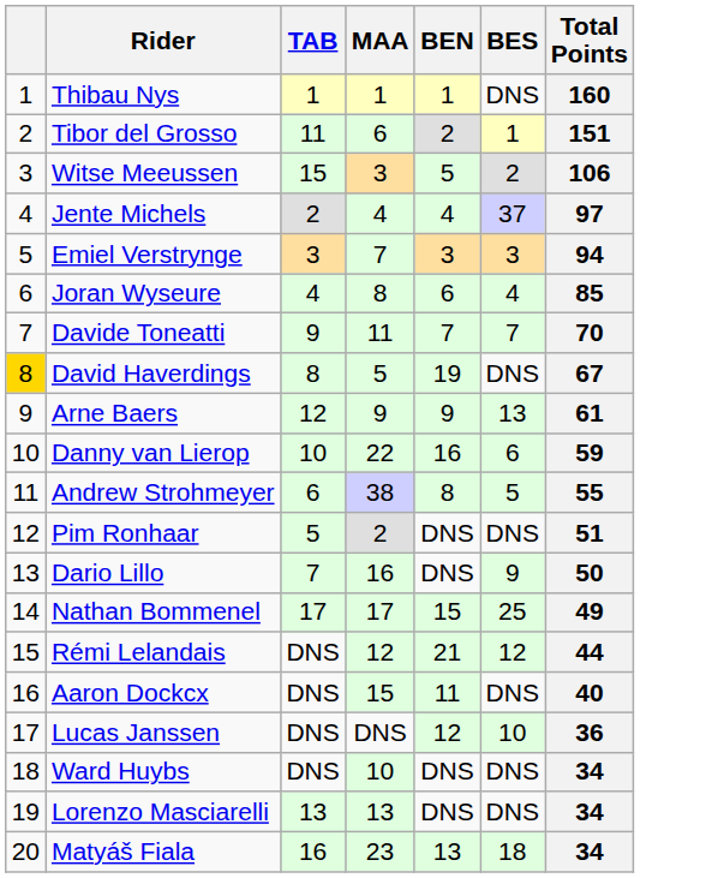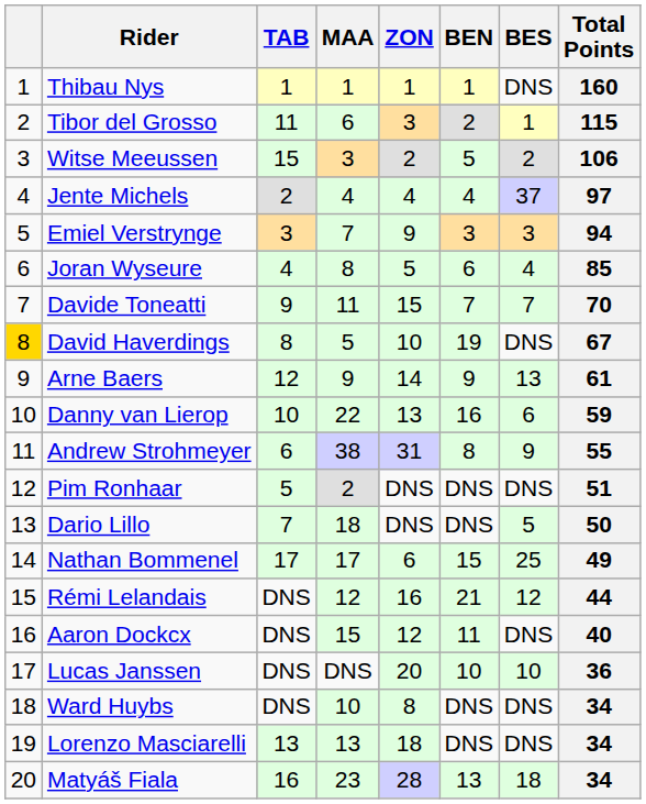+ column: ZON | 1 | 3 | 2 | 4 | 9 | 5 | 15 | 10 | 14 | 13 | 31 | DNS | DNS | 6 | 16 | 12 | 20 | 8 | 18 | 28
Tibor del Grosso | Total Points: 151 -> 115
Andrew Strohmeyer | BES: 5 -> 9
Dario Lillo | MAA: 16 -> 18
Dario Lillo | BES: 9 -> 5
Lucas Janssen | BEN: 12 -> 10
